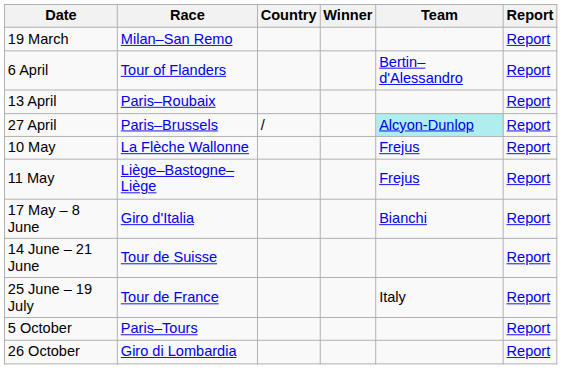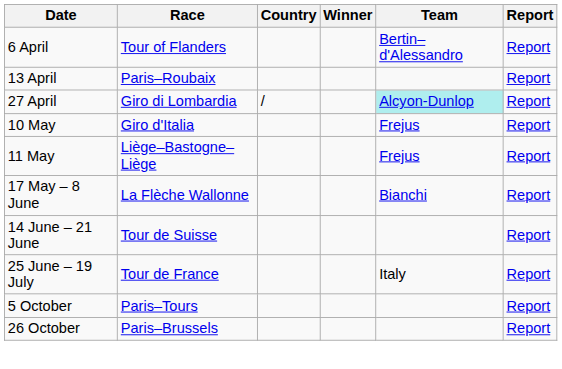- row: 19 March | Milan–San Remo | Report
27 April | Race: Paris–Brussels -> Giro di Lombardia
10 May | Race: La Flèche Wallonne -> Giro d'Italia
17 May – 8 June | Race: Giro d'Italia -> La Flèche Wallonne
26 October | Race: Giro di Lombardia -> Paris–Brussels
